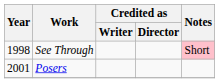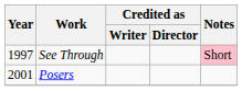See Through | Year: 1998 -> 1997
